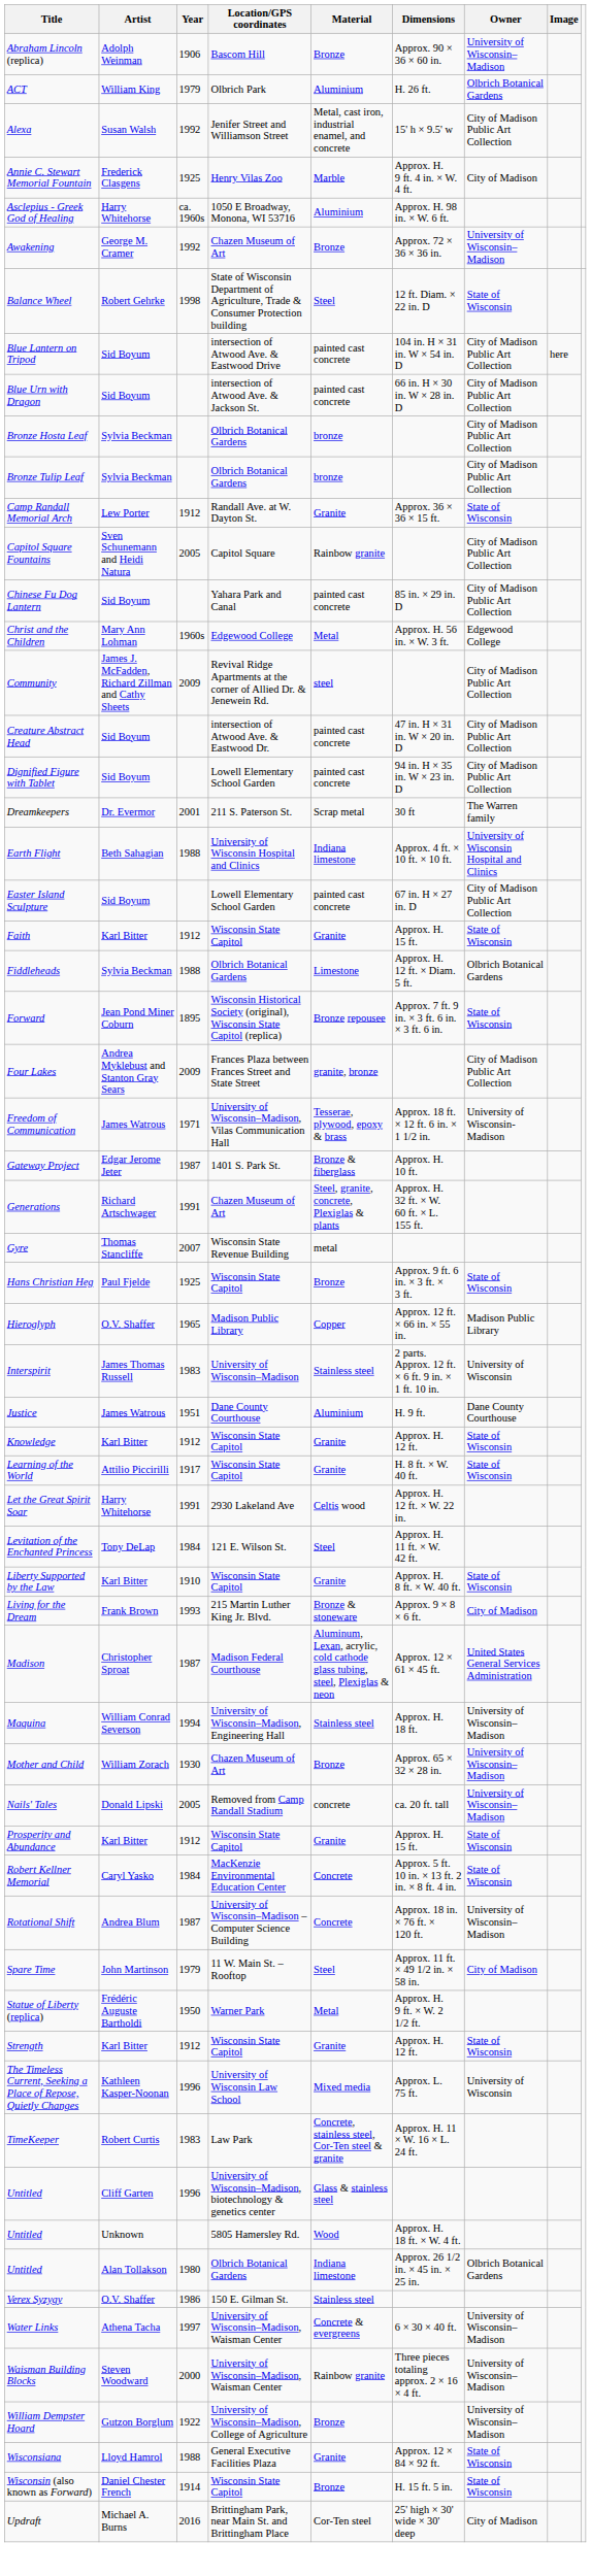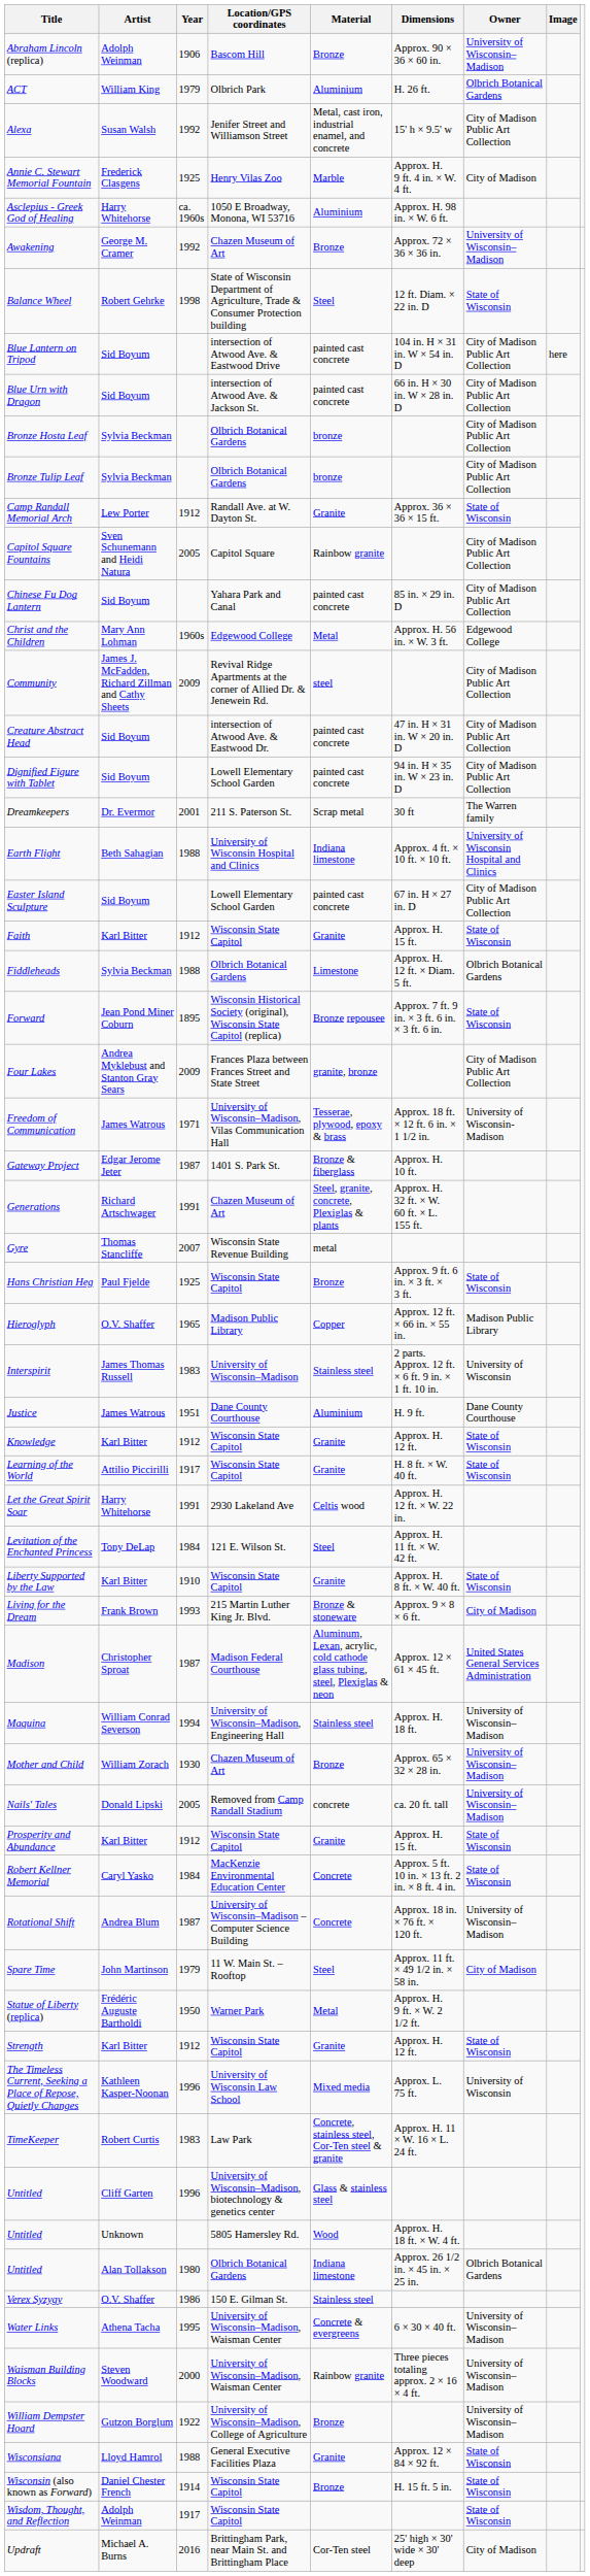Water Links | Year: 1997 -> 1995
+ row: Wisdom, Thought, and Reflection | Adolph Weinman | 1917 | Wisconsin State Capitol | State of Wisconsin
